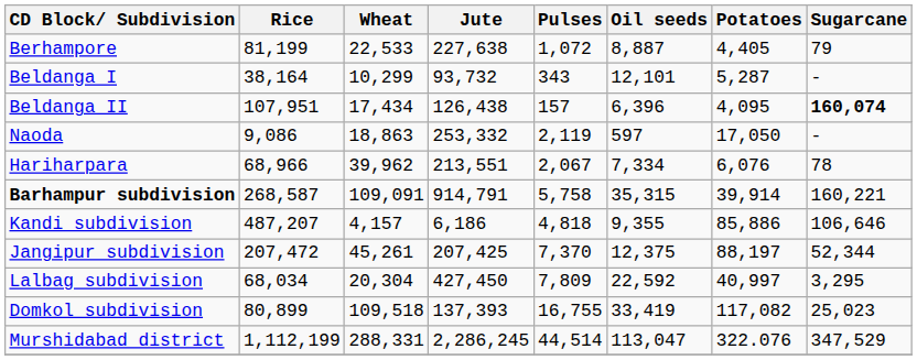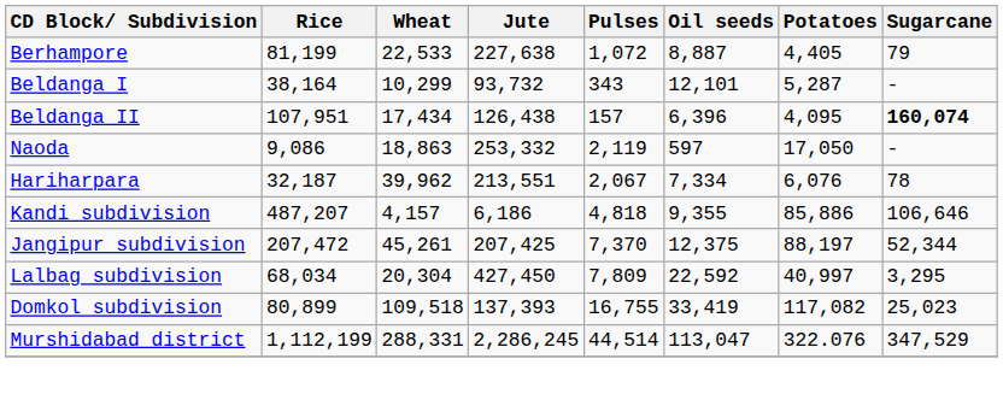Hariharpara | Rice: 68,966 -> 32,187
- row: Barhampur subdivision | 268,587 | 109,091 | 914,791 | 5,758 | 35,315 | 39,914 | 160,221
